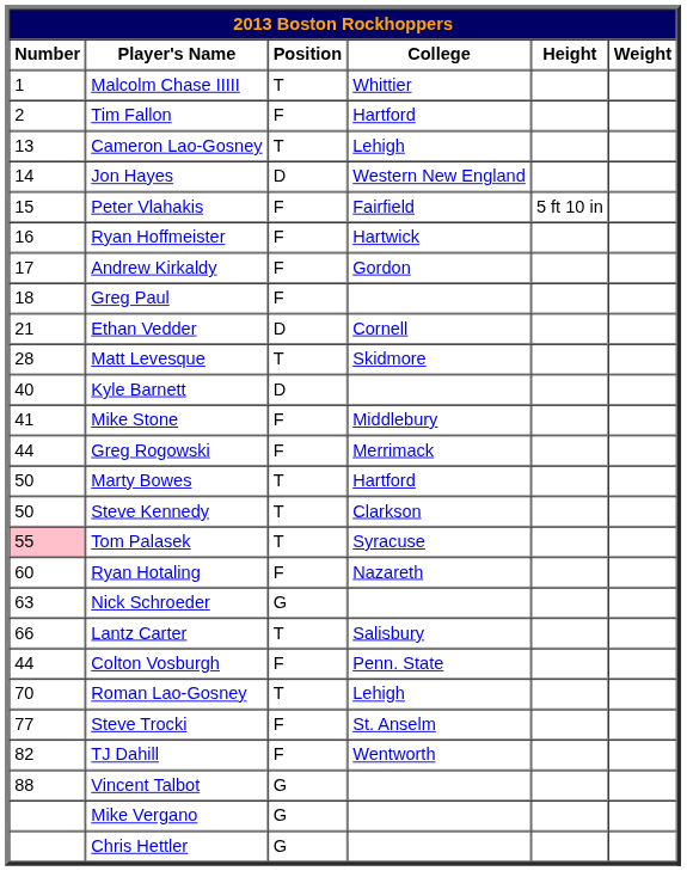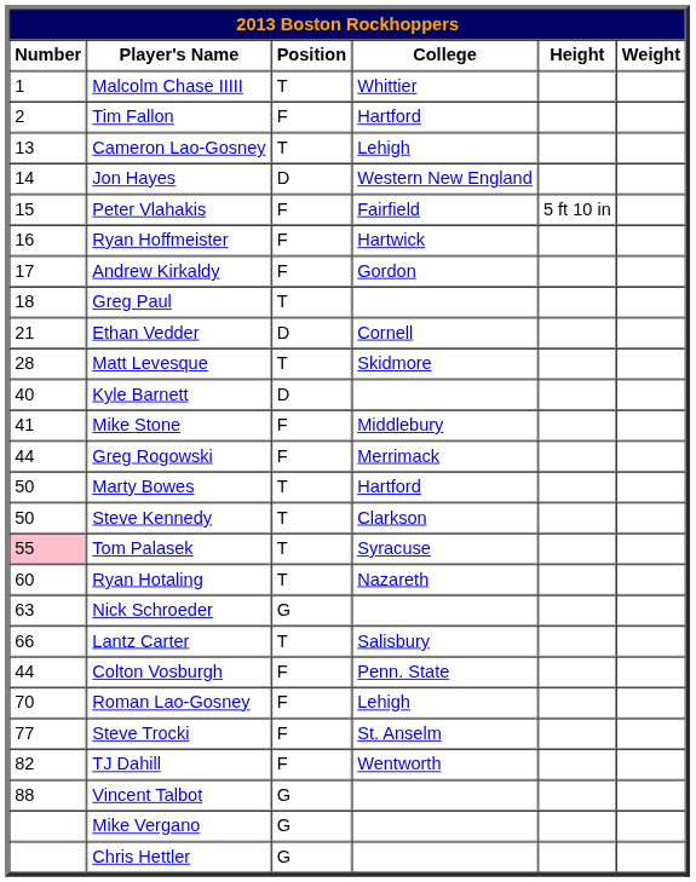Greg Paul | Position: F -> T
Ryan Hotaling | Position: F -> T
Roman Lao-Gosney | Position: T -> F
